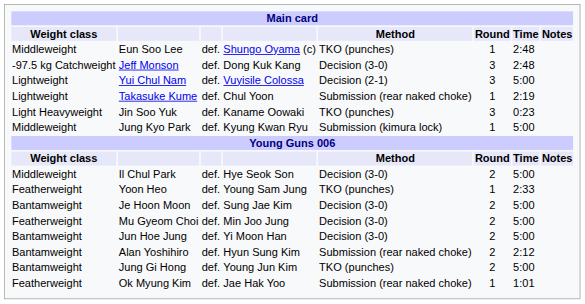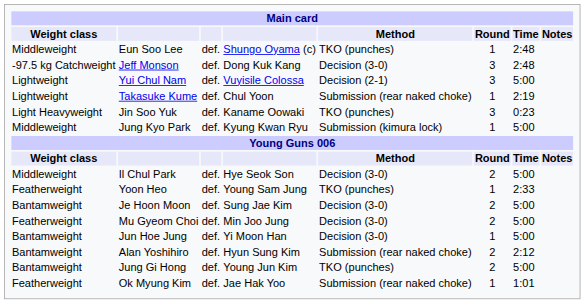Jun Hoe Jung | Round: 2 -> 1
